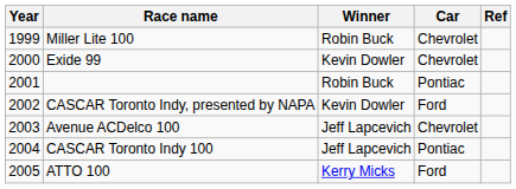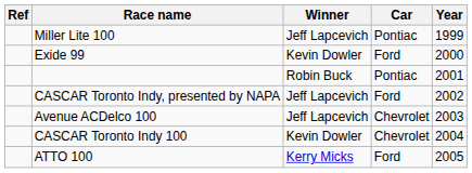columns swapped: Year <-> Ref
Miller Lite 100 | Winner: Robin Buck -> Jeff Lapcevich
Miller Lite 100 | Car: Chevrolet -> Pontiac
Exide 99 | Car: Chevrolet -> Ford
CASCAR Toronto Indy, presented by NAPA | Winner: Kevin Dowler -> Jeff Lapcevich
CASCAR Toronto Indy 100 | Winner: Jeff Lapcevich -> Kevin Dowler
CASCAR Toronto Indy 100 | Car: Pontiac -> Chevrolet
